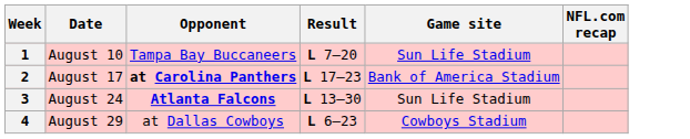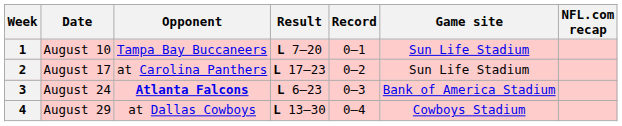+ column: Record | 0–1 | 0–2 | 0–3 | 0–4
2 | Opponent: bold -> normal
2 | Game site: Bank of America Stadium -> Sun Life Stadium
3 | Result: L 13–30 -> L 6–23
3 | Game site: Sun Life Stadium -> Bank of America Stadium
4 | Result: L 6–23 -> L 13–30
